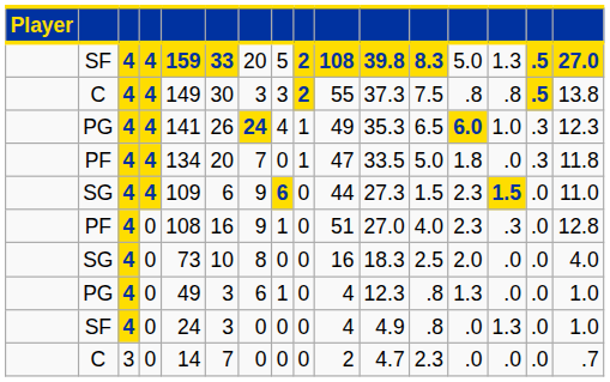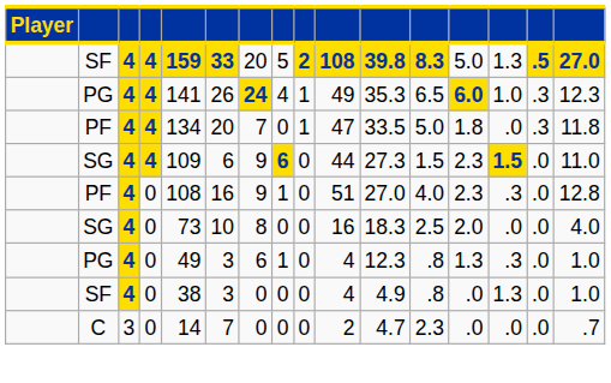- row: C | 4 | 4 | 149 | 30 | 3 | 3 | 2 | 55 | 37.3 | 7.5 | .8 | .8 | .5 | 13.8
PG / 0 | column 14: .0 -> .3
SF / 0 | column 5: 24 -> 38
